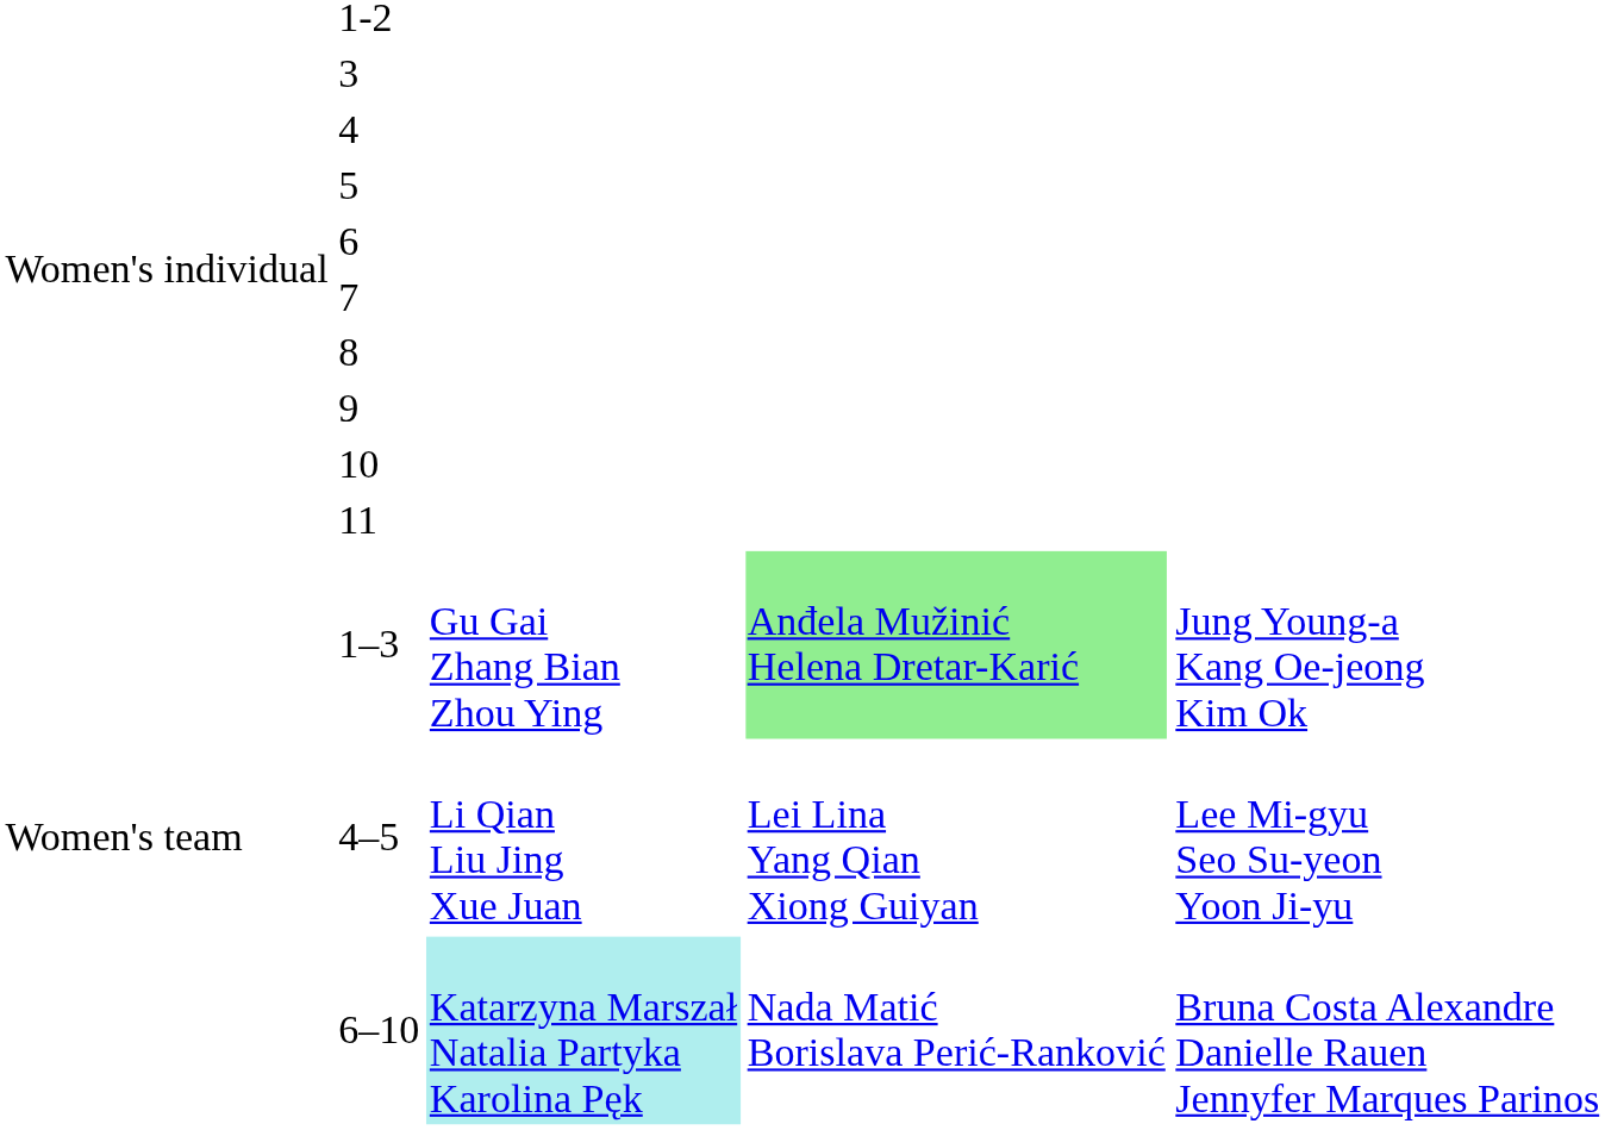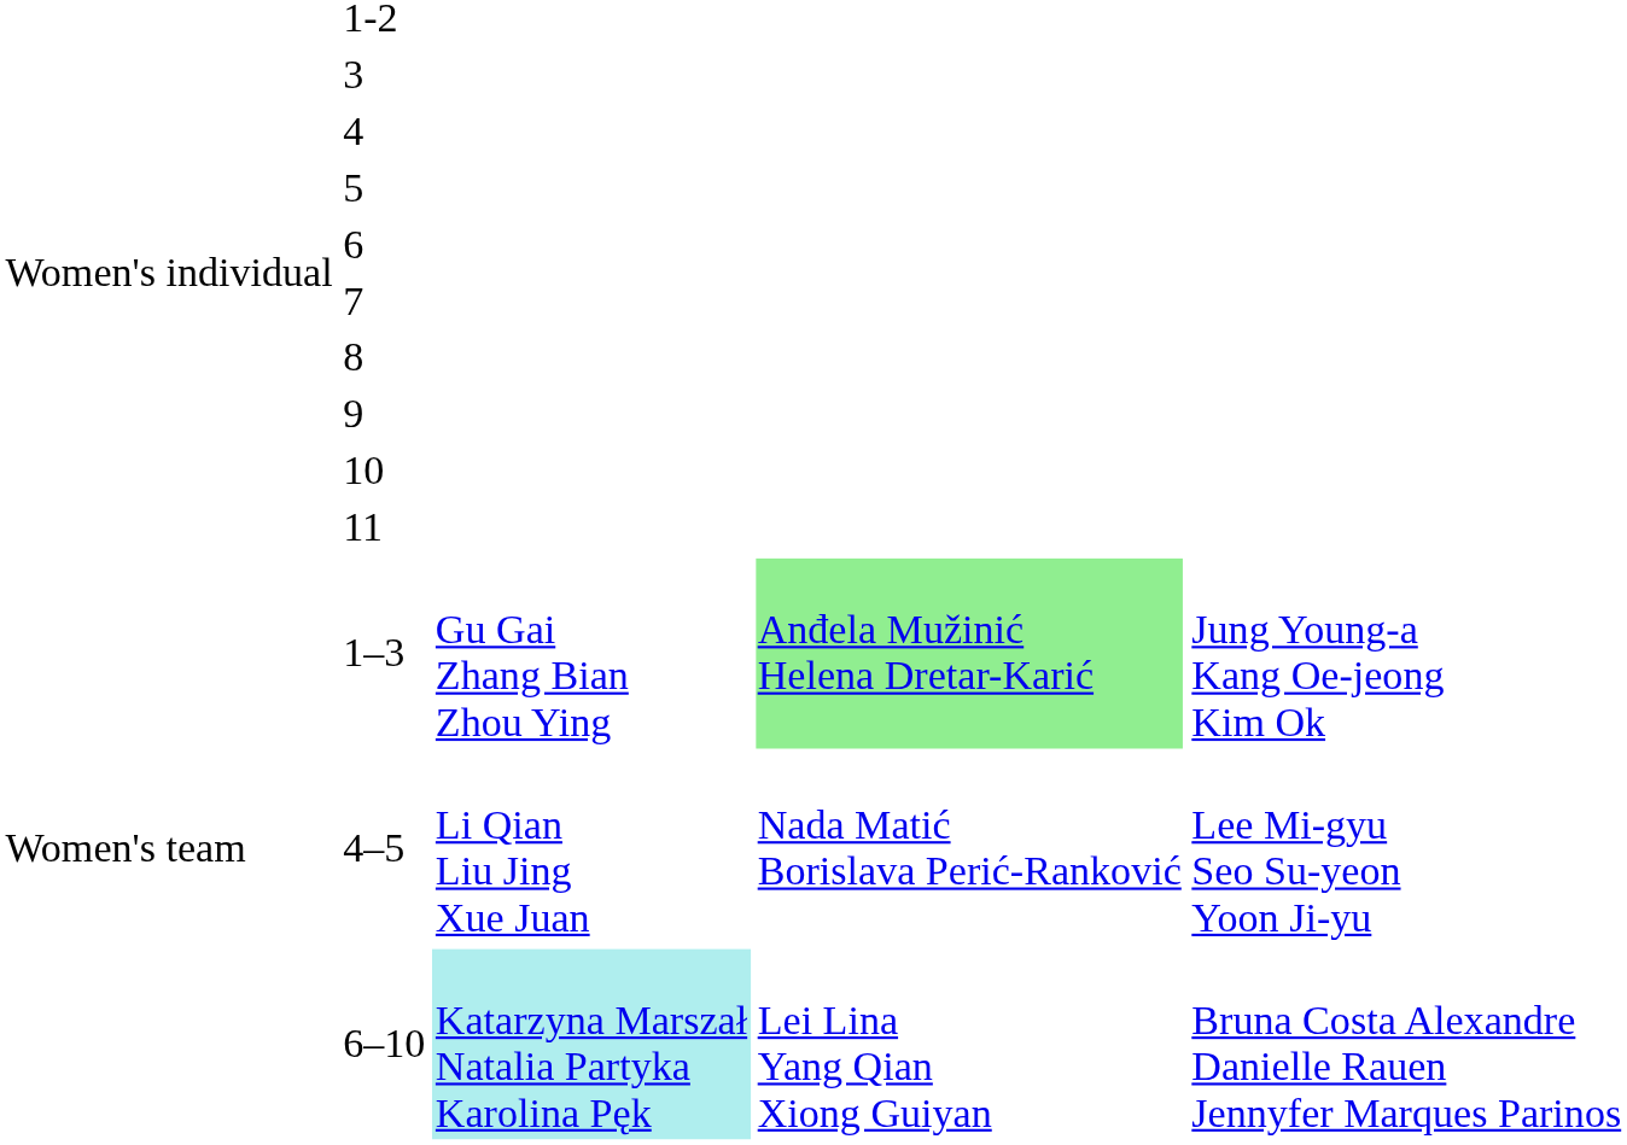4–5 | column 4: Lei Lina Yang Qian Xiong Guiyan -> Nada Matić Borislava Perić-Ranković
6–10 | column 4: Nada Matić Borislava Perić-Ranković -> Lei Lina Yang Qian Xiong Guiyan
